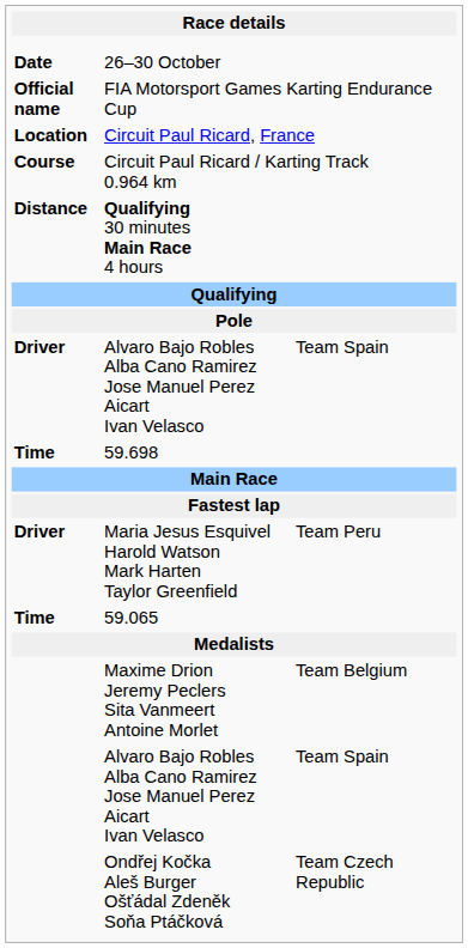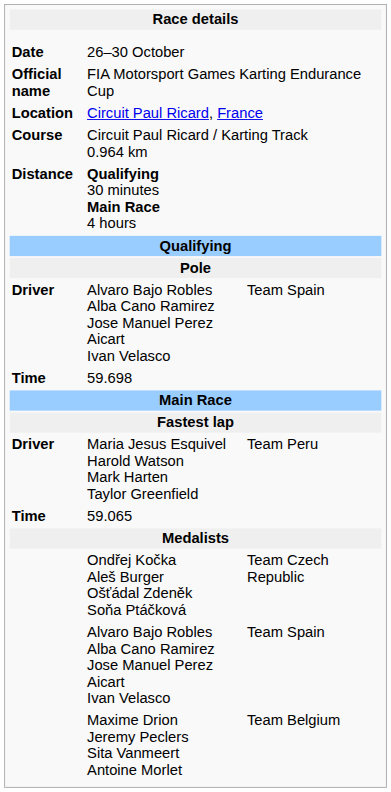rows swapped: Maxime Drion Jeremy Peclers Sita Vanmeert Antoine Morlet <-> Ondřej Kočka Aleš Burger Ošťádal Zdeněk Soňa Ptáčková
